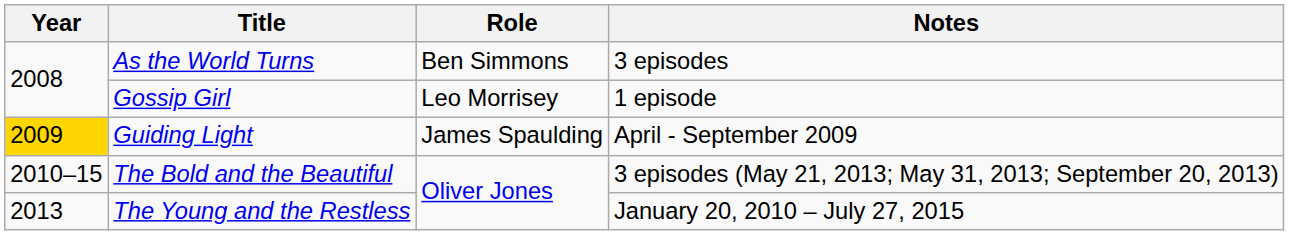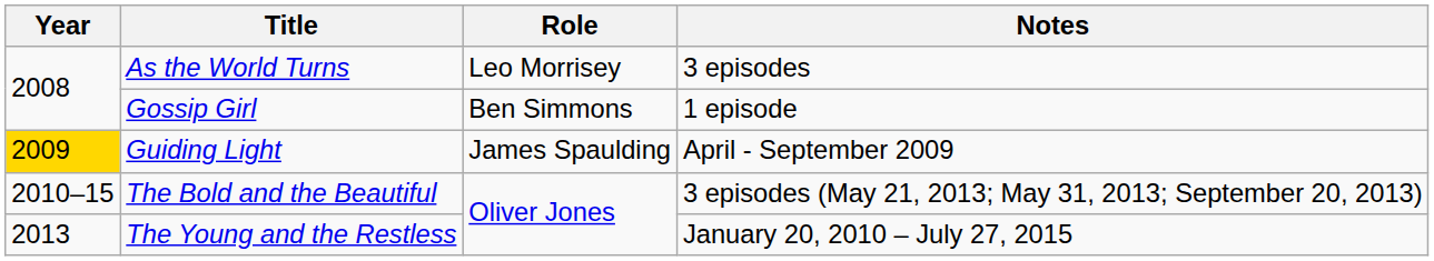As the World Turns | Role: Ben Simmons -> Leo Morrisey
Gossip Girl | Role: Leo Morrisey -> Ben Simmons
